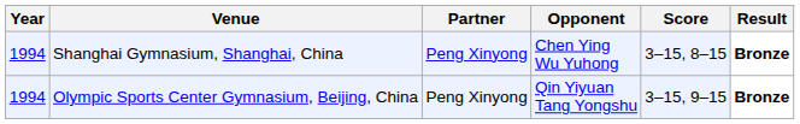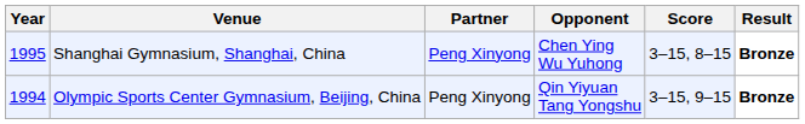Shanghai Gymnasium, Shanghai, China | Year: 1994 -> 1995
